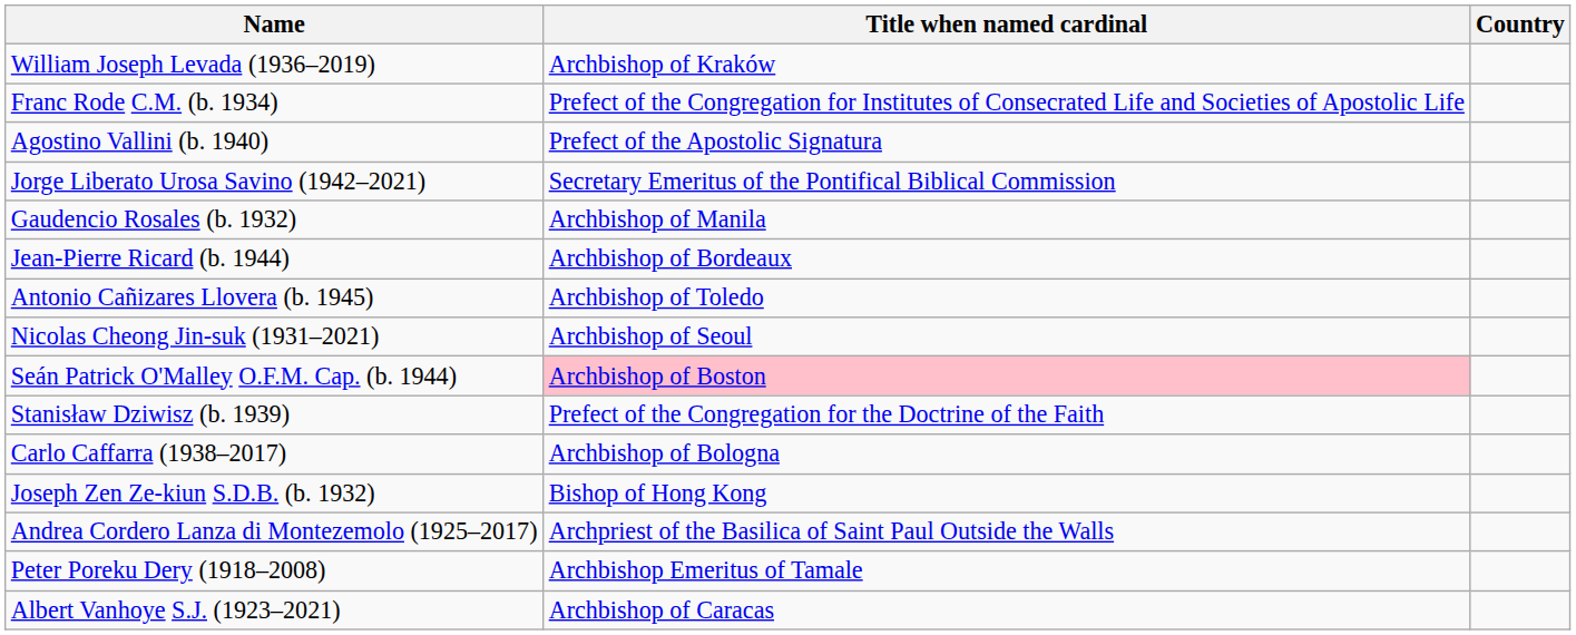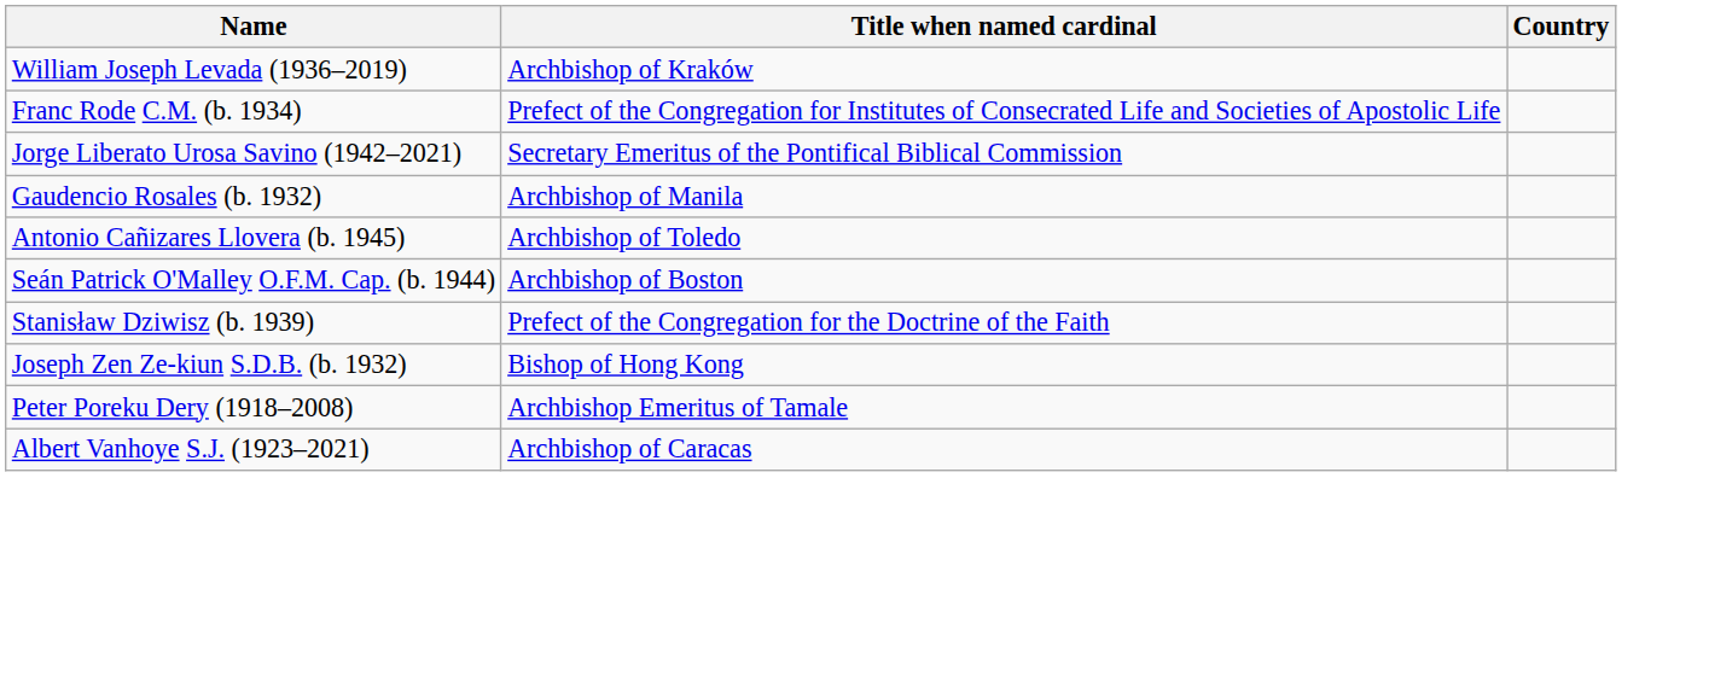- row: Agostino Vallini (b. 1940) | Prefect of the Apostolic Signatura
- row: Jean-Pierre Ricard (b. 1944) | Archbishop of Bordeaux
- row: Nicolas Cheong Jin-suk (1931–2021) | Archbishop of Seoul
Seán Patrick O'Malley O.F.M. Cap. (b. 1944) | Title when named cardinal: pink background -> no background
- row: Carlo Caffarra (1938–2017) | Archbishop of Bologna
- row: Andrea Cordero Lanza di Montezemolo (1925–2017) | Archpriest of the Basilica of Saint Paul Outside the Walls
